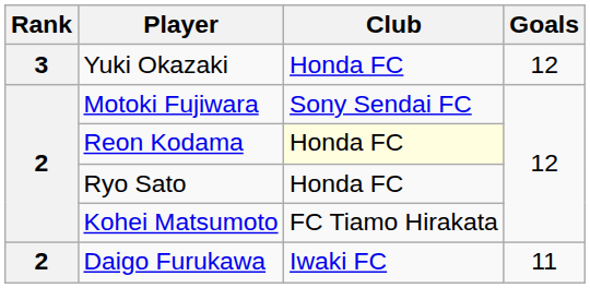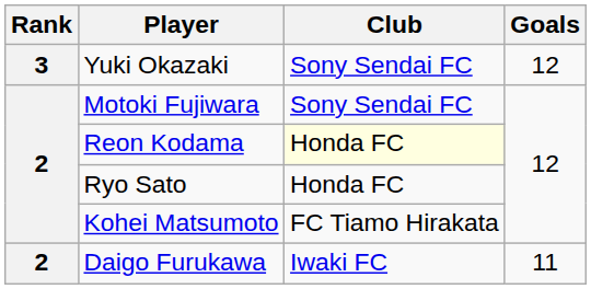Yuki Okazaki | Club: Honda FC -> Sony Sendai FC
